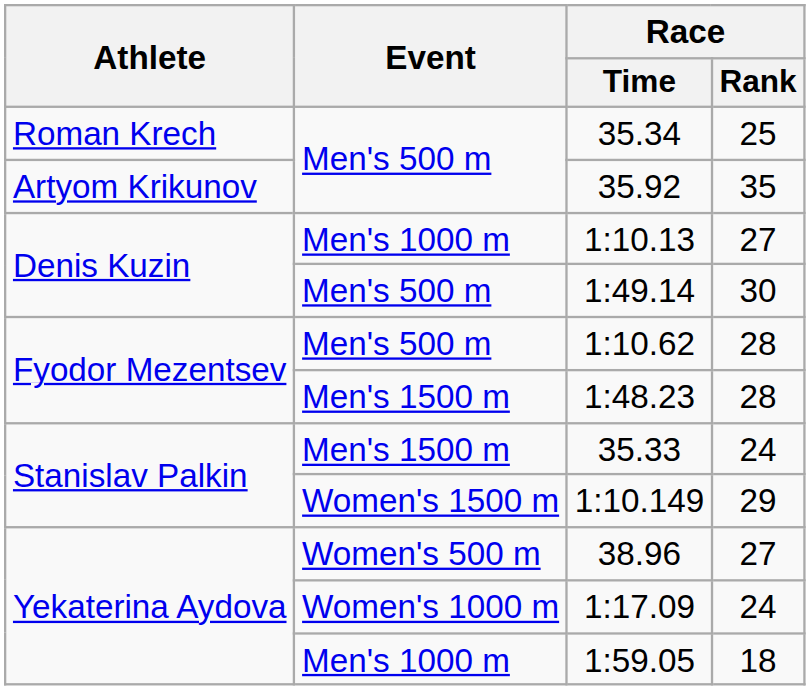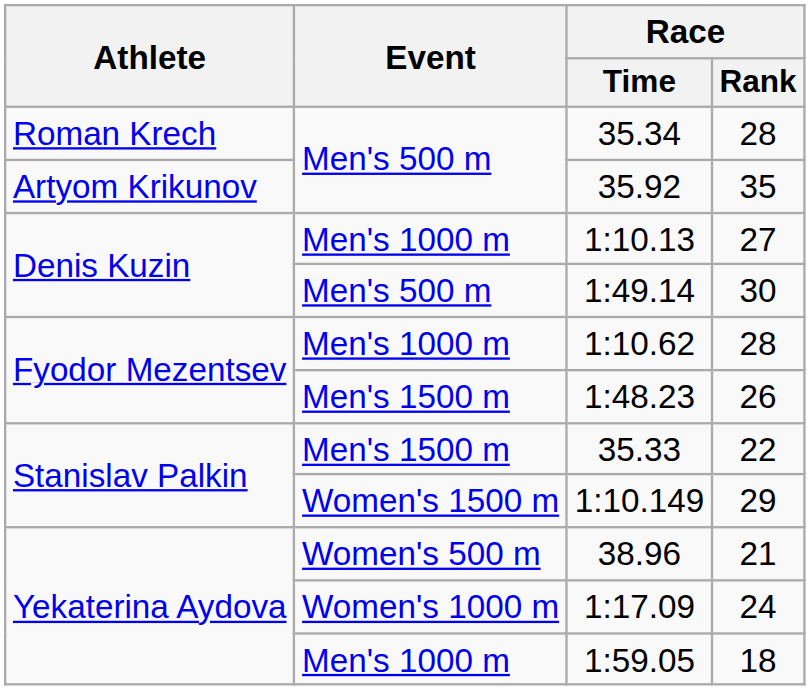35.34 | Race / Rank: 25 -> 28
1:10.62 | Event: Men's 500 m -> Men's 1000 m
1:48.23 | Race / Rank: 28 -> 26
35.33 | Race / Rank: 24 -> 22
38.96 | Race / Rank: 27 -> 21
